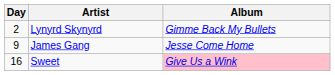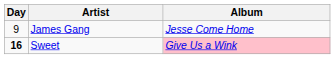- row: 2 | Lynyrd Skynyrd | Gimme Back My Bullets
Sweet | Day: normal -> bold
